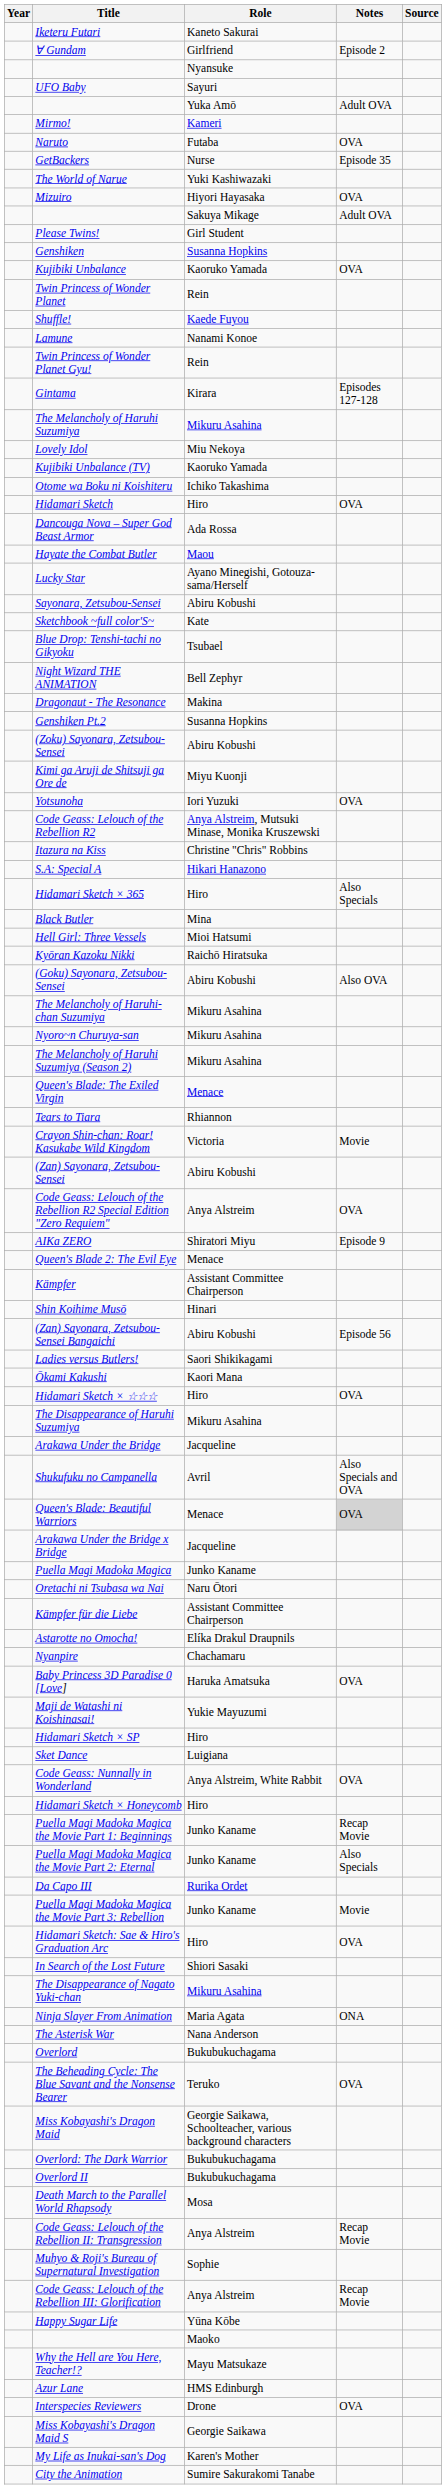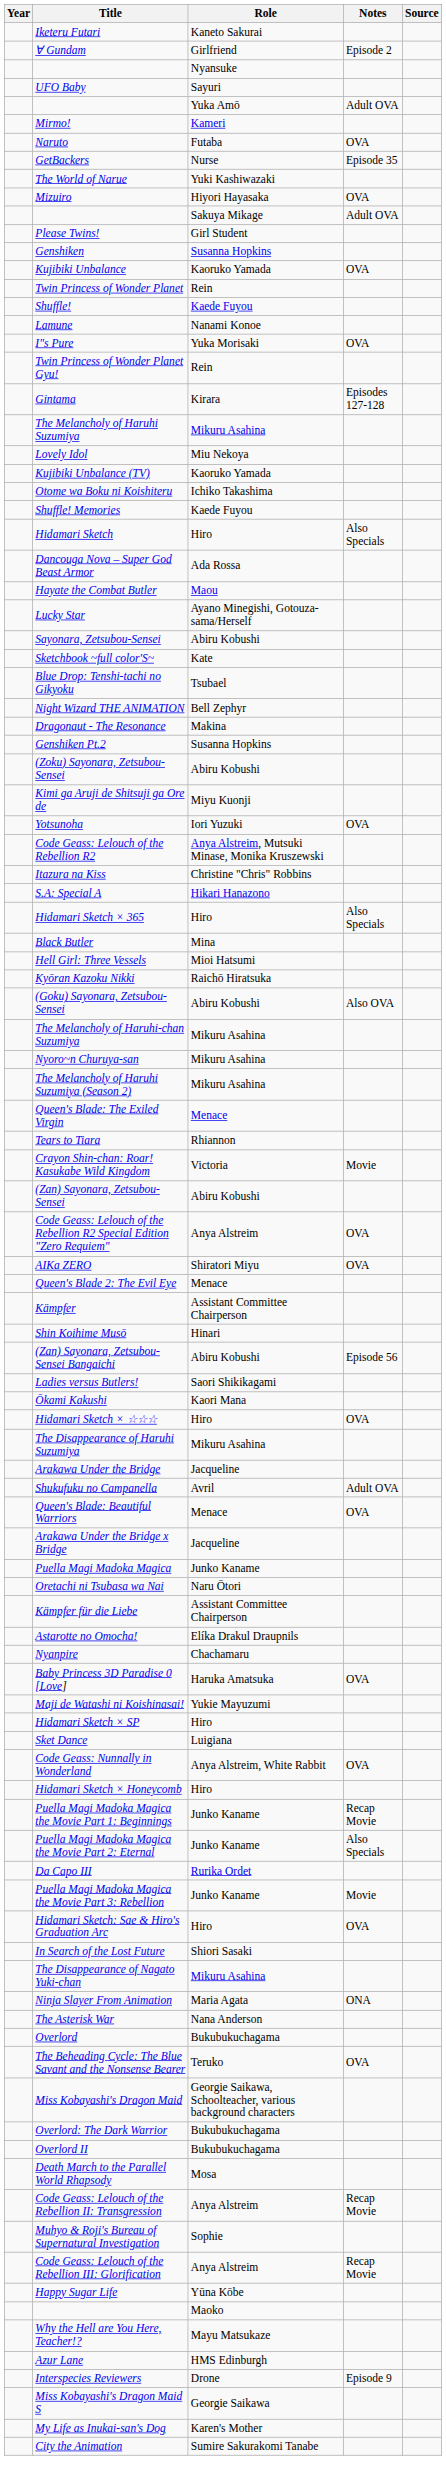+ row: I"s Pure | Yuka Morisaki | OVA
+ row: Shuffle! Memories | Kaede Fuyou
Hidamari Sketch | Notes: OVA -> Also Specials
AIKa ZERO | Notes: Episode 9 -> OVA
Shukufuku no Campanella | Notes: Also Specials and OVA -> Adult OVA
Queen's Blade: Beautiful Warriors | Notes: lightgrey background -> no background
Interspecies Reviewers | Notes: OVA -> Episode 9
